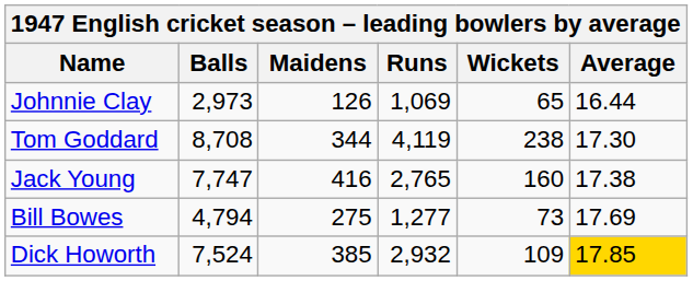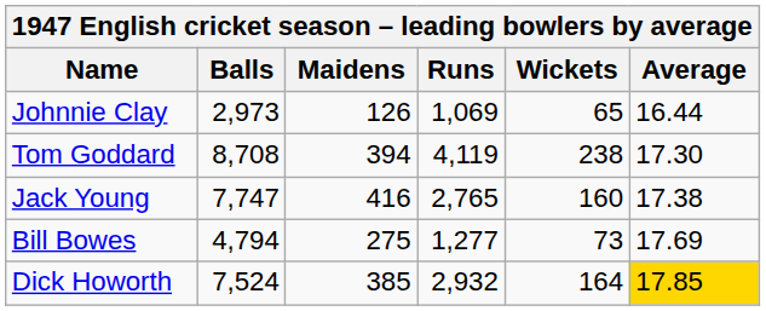Tom Goddard | Maidens: 344 -> 394
Dick Howorth | Wickets: 109 -> 164
